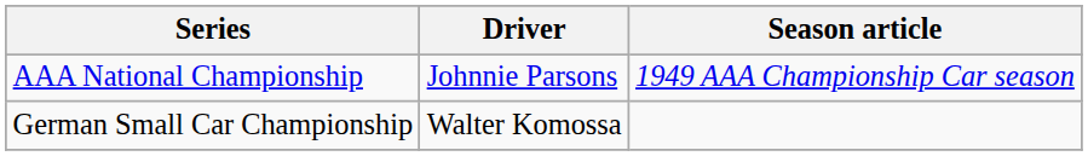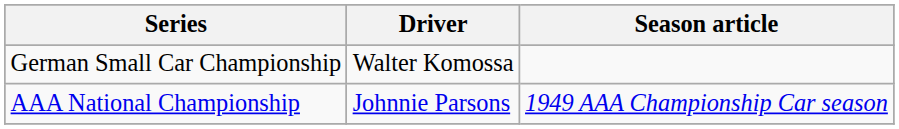rows swapped: AAA National Championship <-> German Small Car Championship
